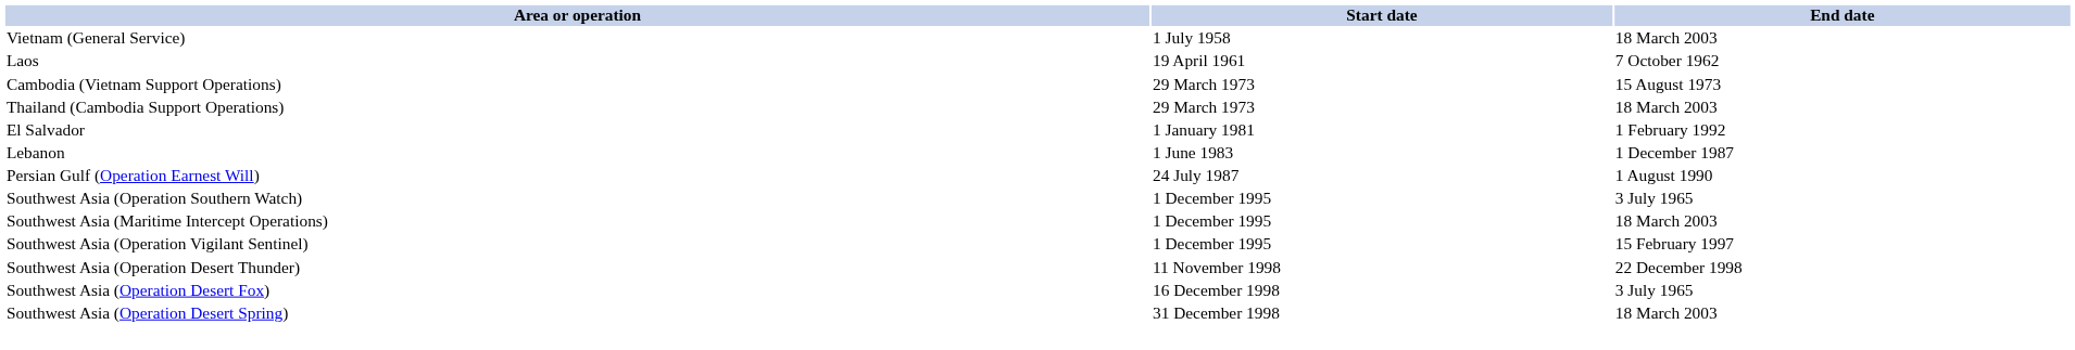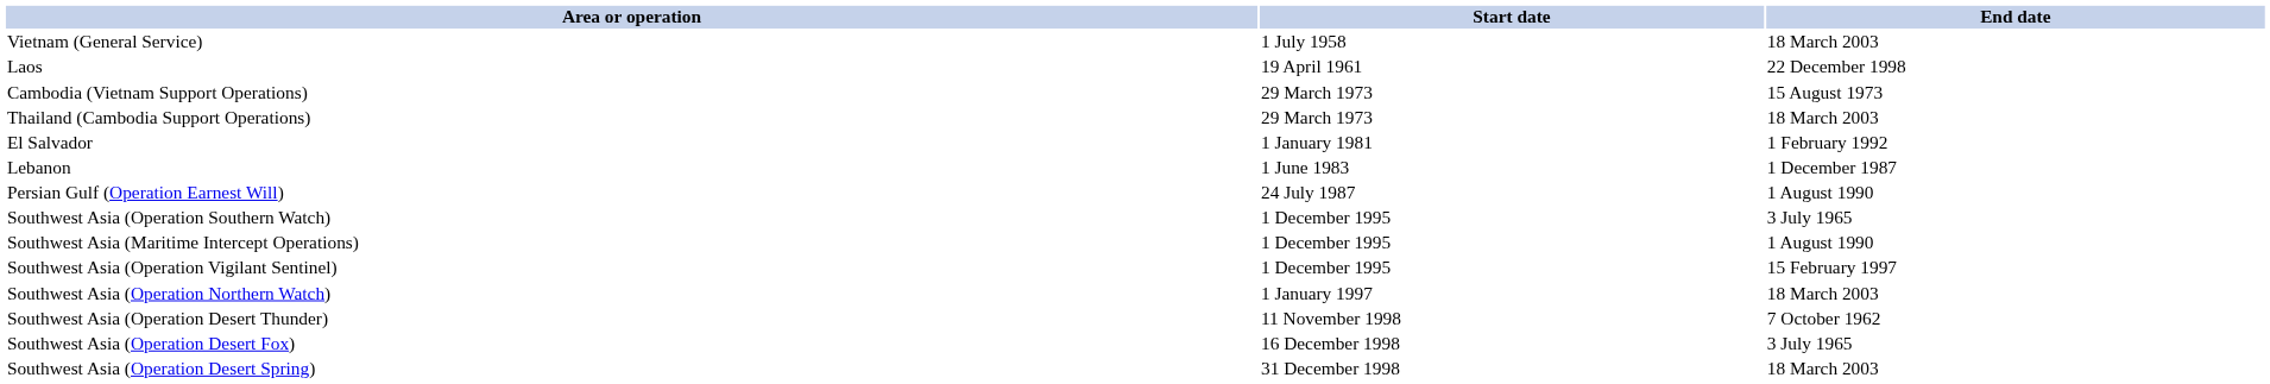Laos | End date: 7 October 1962 -> 22 December 1998
Southwest Asia (Maritime Intercept Operations) | End date: 18 March 2003 -> 1 August 1990
+ row: Southwest Asia (Operation Northern Watch) | 1 January 1997 | 18 March 2003
Southwest Asia (Operation Desert Thunder) | End date: 22 December 1998 -> 7 October 1962
